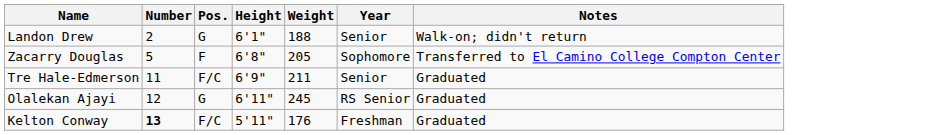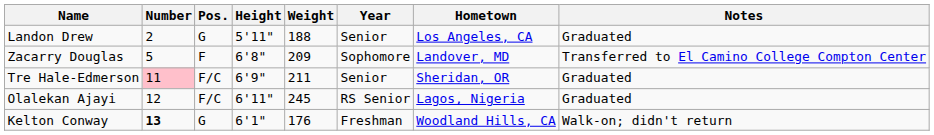+ column: Hometown | Los Angeles, CA | Landover, MD | Sheridan, OR | Lagos, Nigeria | Woodland Hills, CA
Landon Drew | Height: 6'1" -> 5'11"
Landon Drew | Notes: Walk-on; didn't return -> Graduated
Zacarry Douglas | Weight: 205 -> 209
Tre Hale-Edmerson | Number: no background -> pink background
Olalekan Ajayi | Pos.: G -> F/C
Kelton Conway | Pos.: F/C -> G
Kelton Conway | Height: 5'11" -> 6'1"
Kelton Conway | Notes: Graduated -> Walk-on; didn't return
